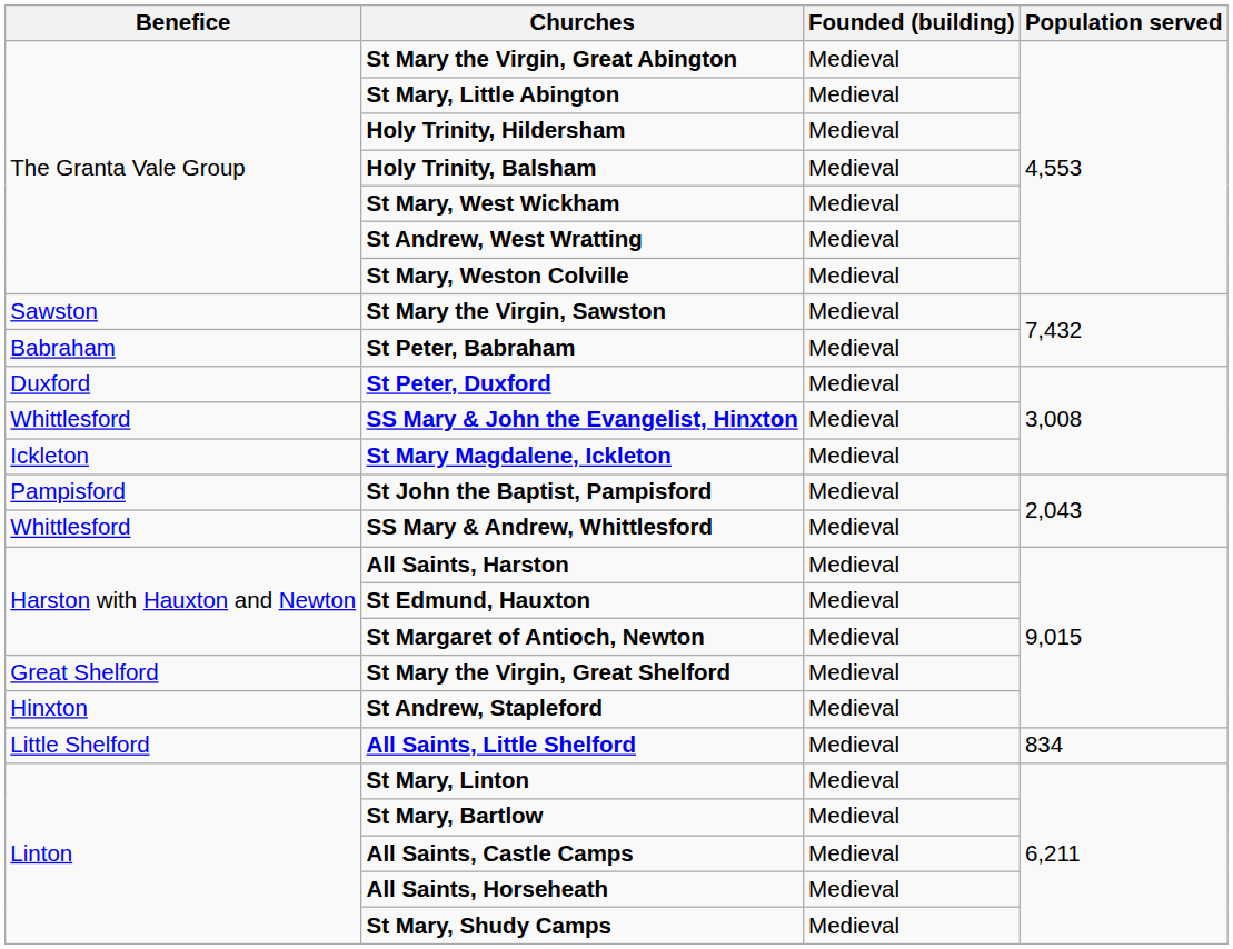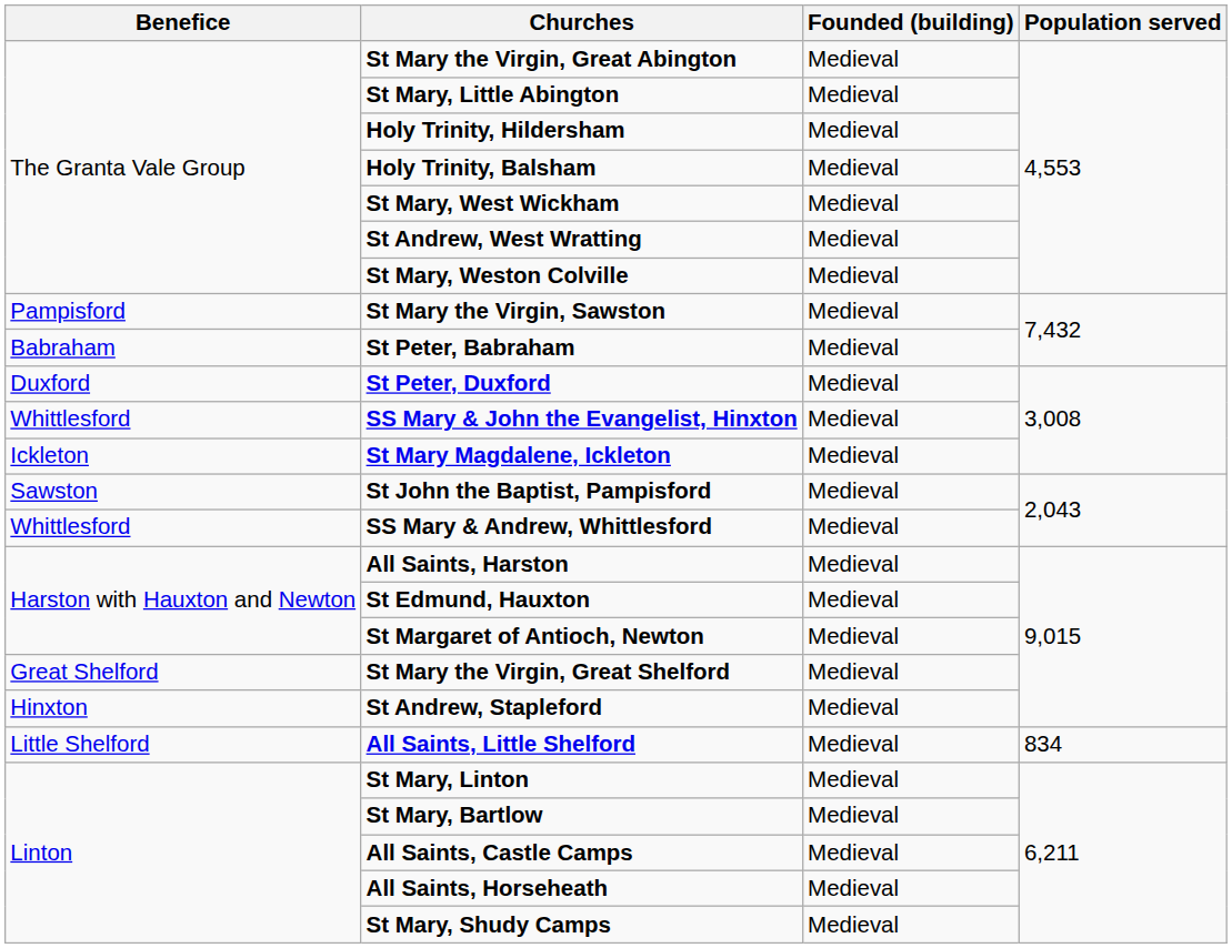St Mary the Virgin, Sawston | Benefice: Sawston -> Pampisford
St John the Baptist, Pampisford | Benefice: Pampisford -> Sawston
